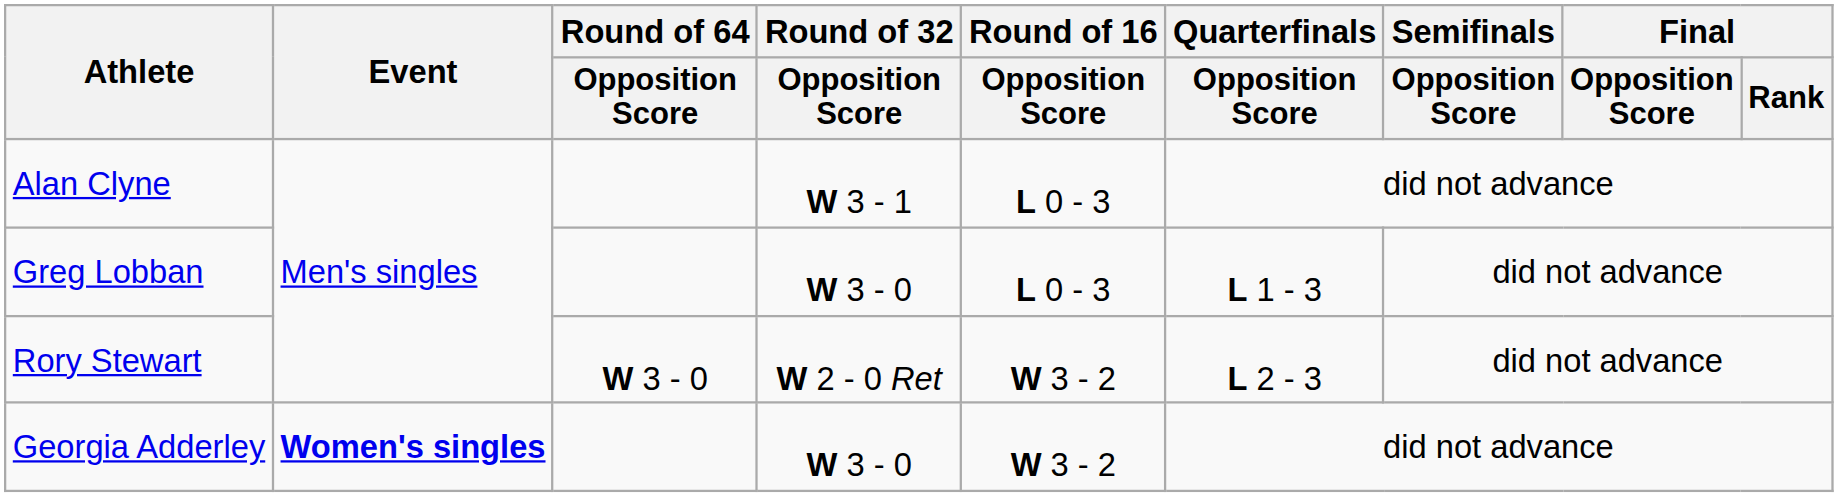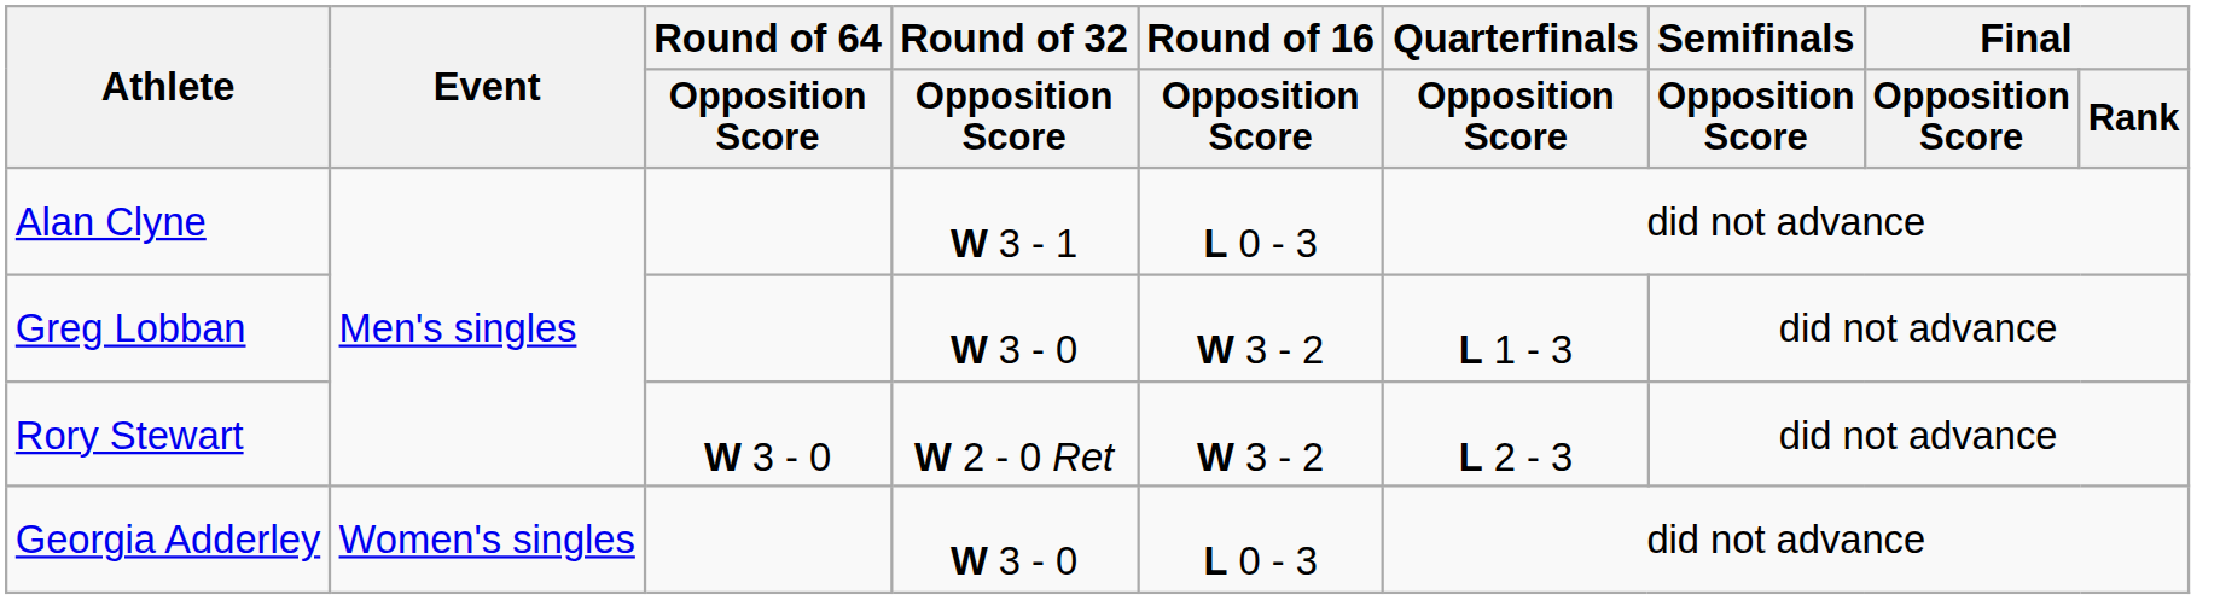Greg Lobban | Round of 16 / Opposition Score: L 0 - 3 -> W 3 - 2
Georgia Adderley | Event: bold -> normal
Georgia Adderley | Round of 16 / Opposition Score: W 3 - 2 -> L 0 - 3
